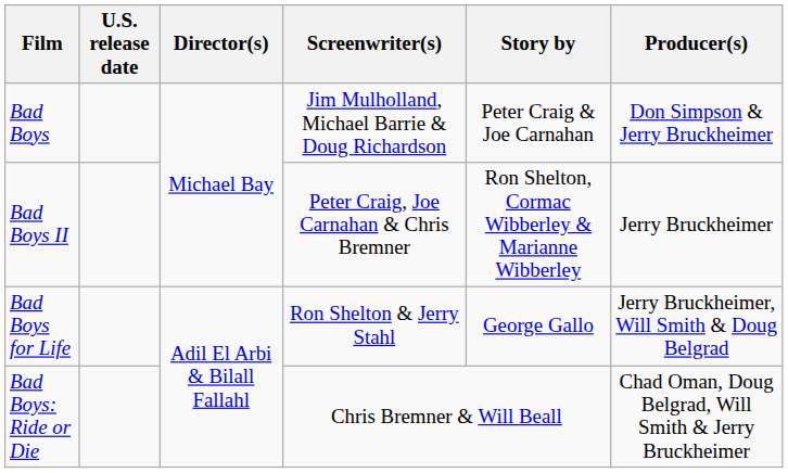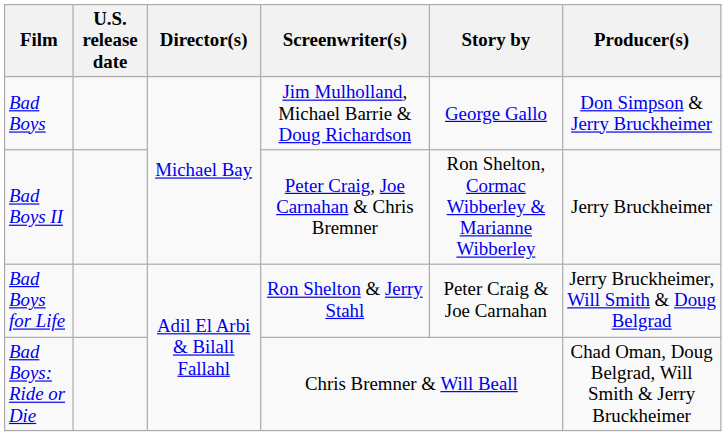Bad Boys | Story by: Peter Craig & Joe Carnahan -> George Gallo
Bad Boys for Life | Story by: George Gallo -> Peter Craig & Joe Carnahan
